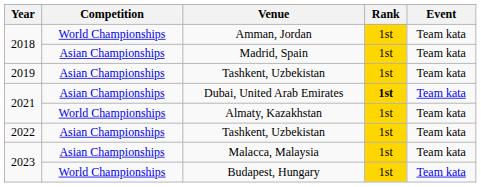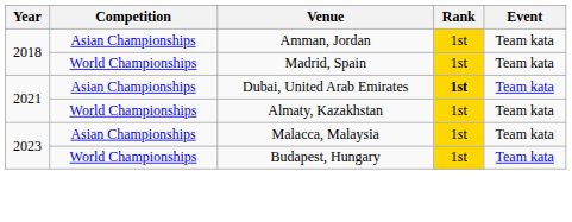Amman, Jordan | Competition: World Championships -> Asian Championships
Madrid, Spain | Competition: Asian Championships -> World Championships
- row: 2019 | Asian Championships | Tashkent, Uzbekistan | 1st | Team kata
- row: 2022 | Asian Championships | Tashkent, Uzbekistan | 1st | Team kata
